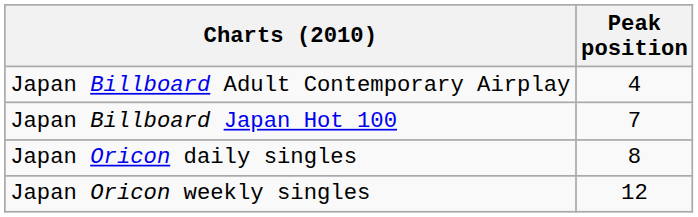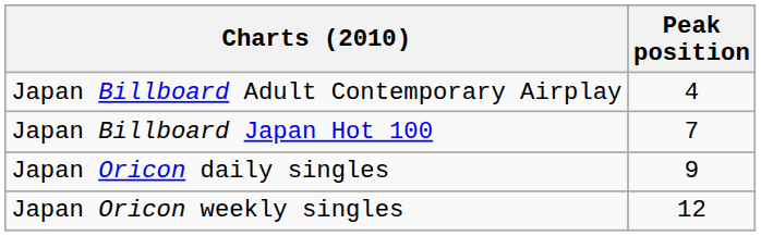Japan Oricon daily singles | Peak position: 8 -> 9
